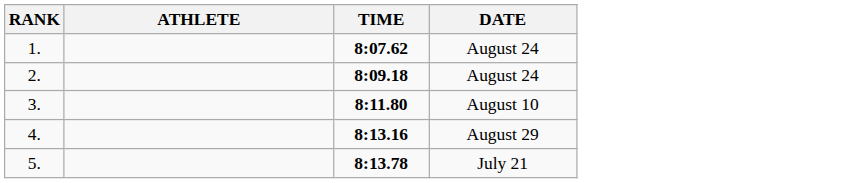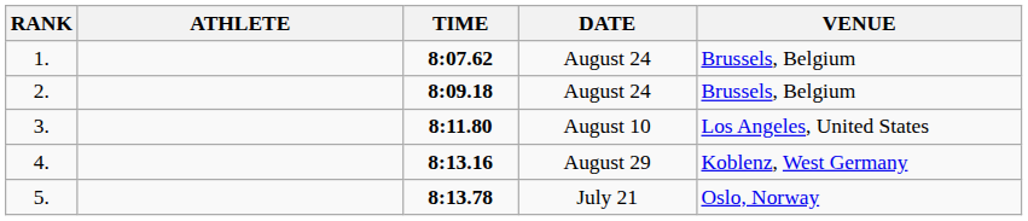+ column: VENUE | Brussels, Belgium | Brussels, Belgium | Los Angeles, United States | Koblenz, West Germany | Oslo, Norway
